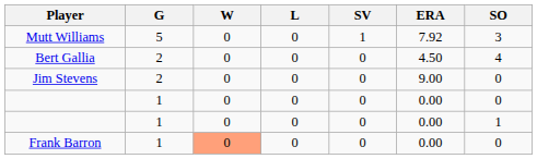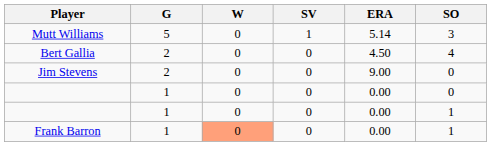- column: L | 0 | 0 | 0 | 0 | 0 | 0
Mutt Williams | ERA: 7.92 -> 5.14
Frank Barron | SO: 0 -> 1
